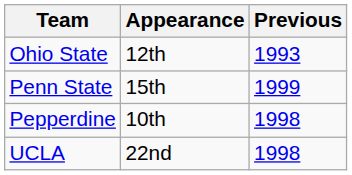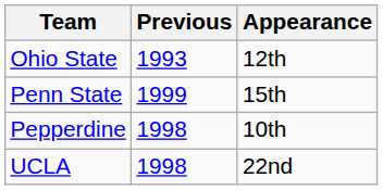columns swapped: Appearance <-> Previous
